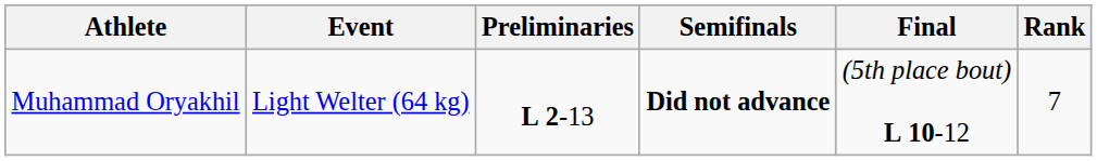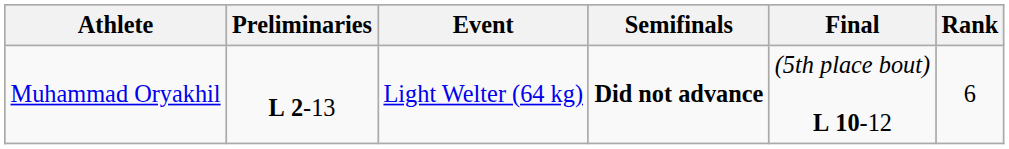columns swapped: Event <-> Preliminaries
Muhammad Oryakhil | Rank: 7 -> 6
